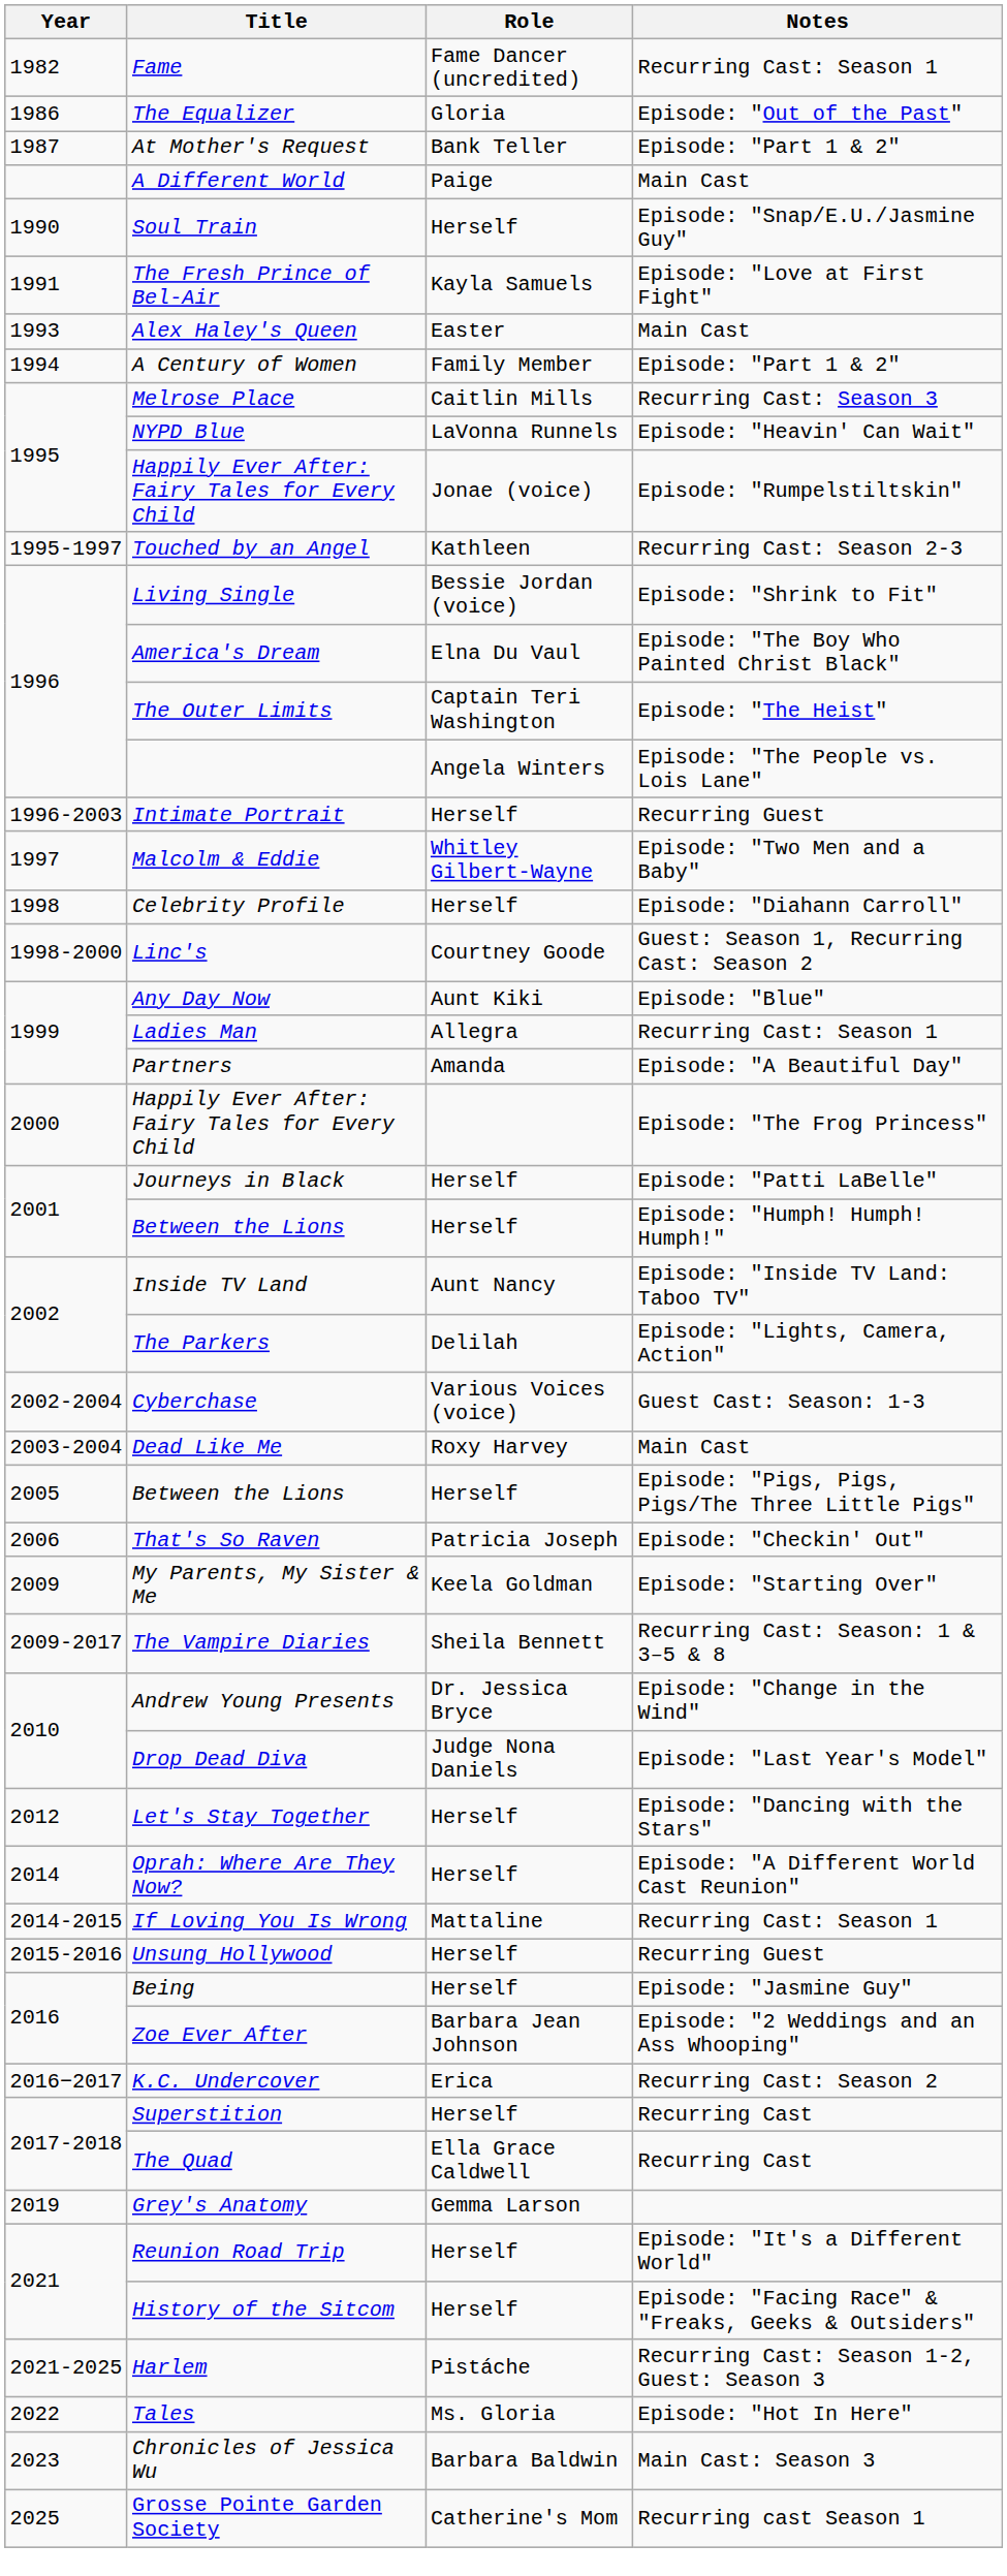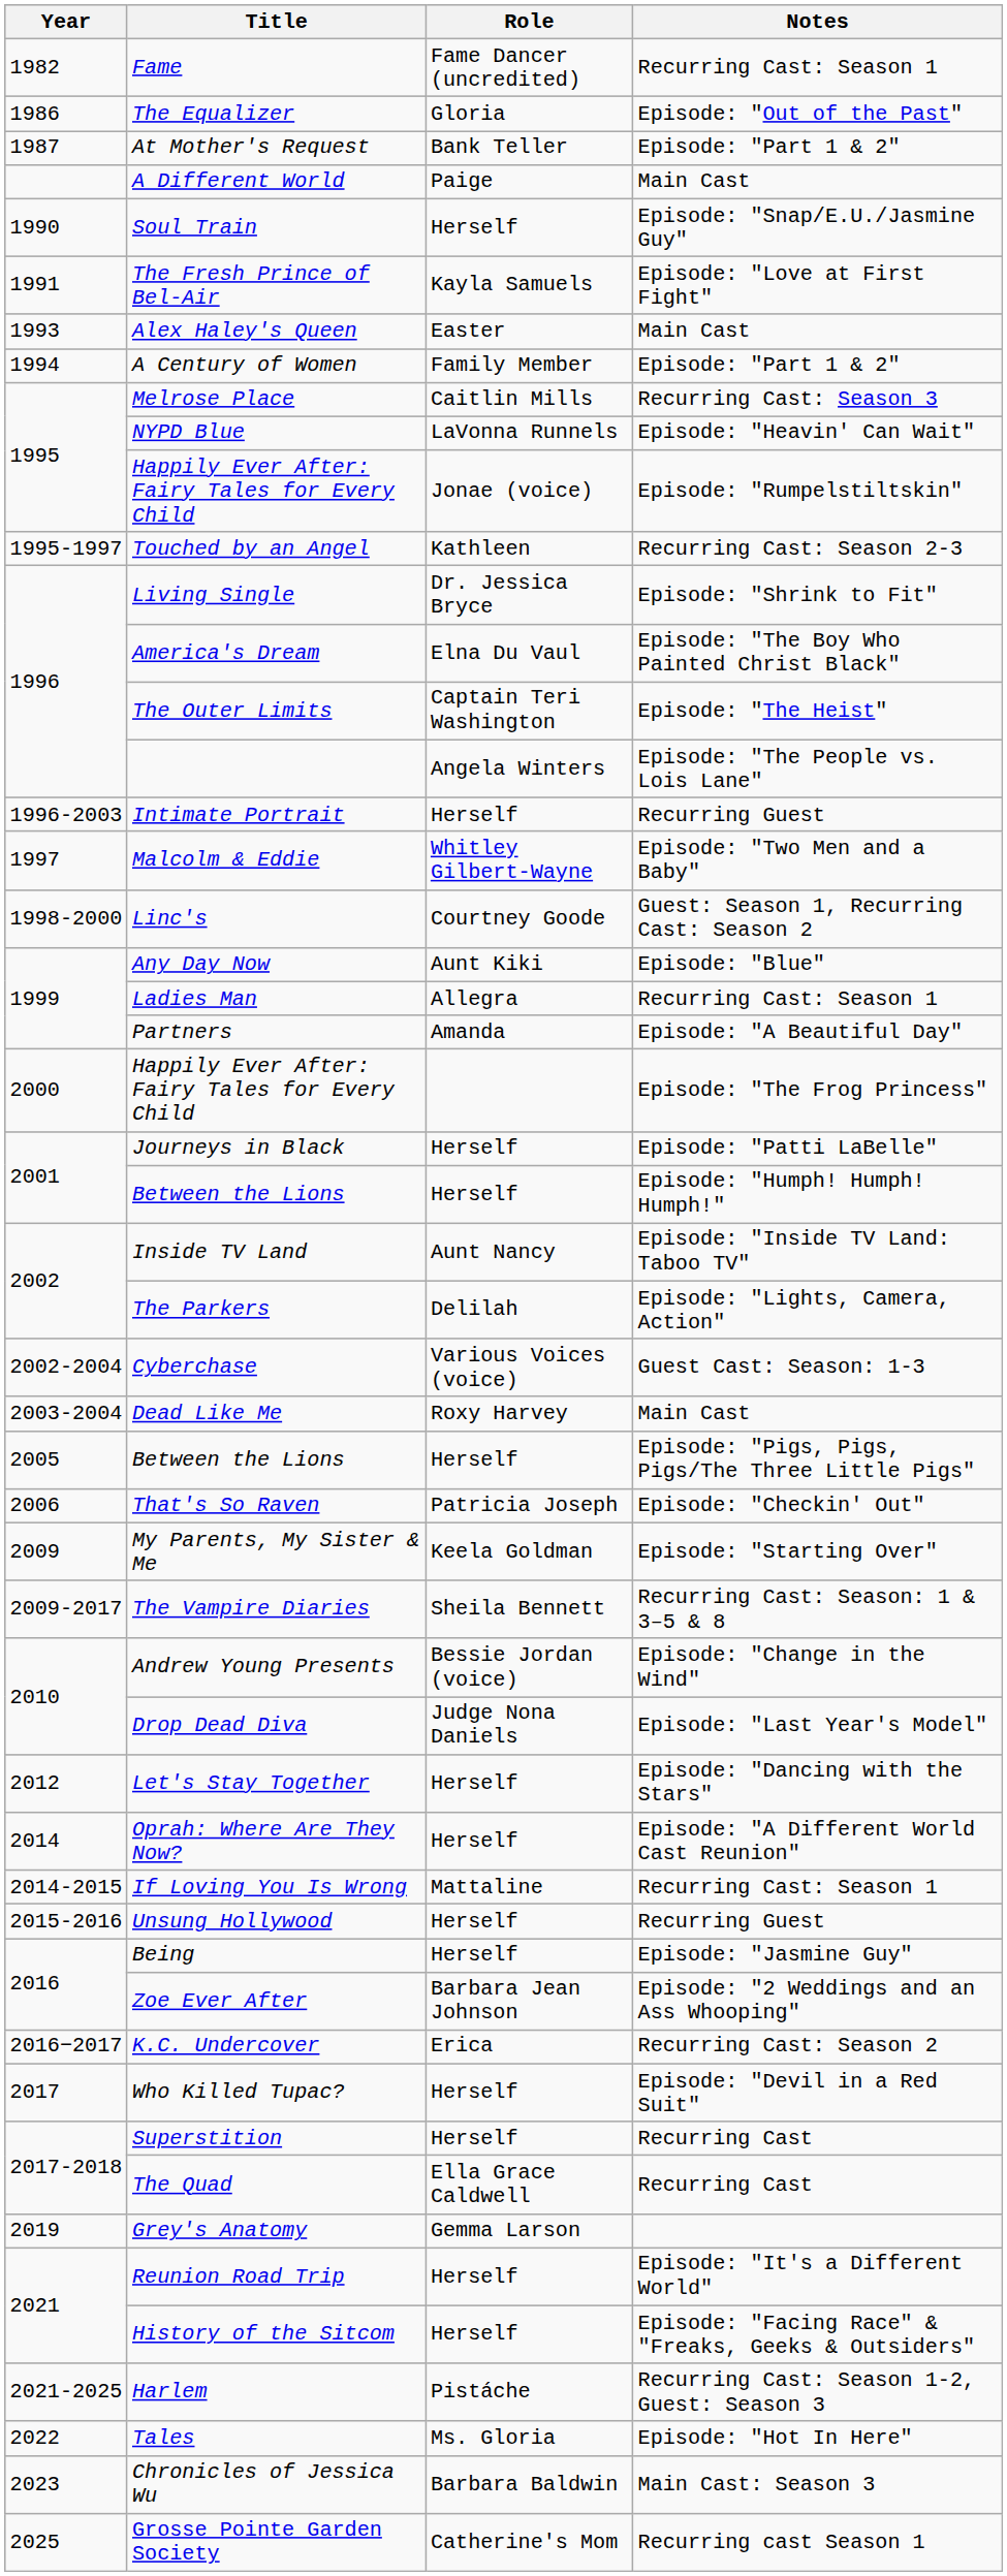Living Single | Role: Bessie Jordan (voice) -> Dr. Jessica Bryce
- row: 1998 | Celebrity Profile | Herself | Episode: "Diahann Carroll"
Andrew Young Presents | Role: Dr. Jessica Bryce -> Bessie Jordan (voice)
+ row: 2017 | Who Killed Tupac? | Herself | Episode: "Devil in a Red Suit"
